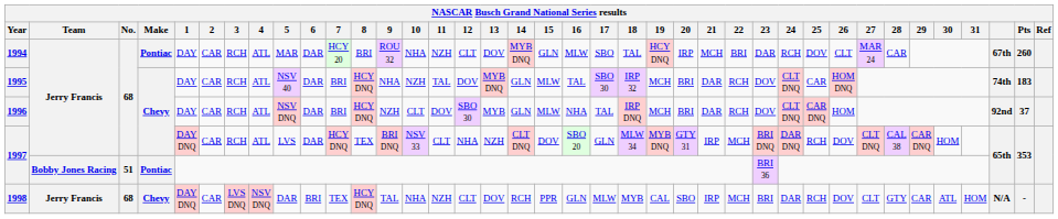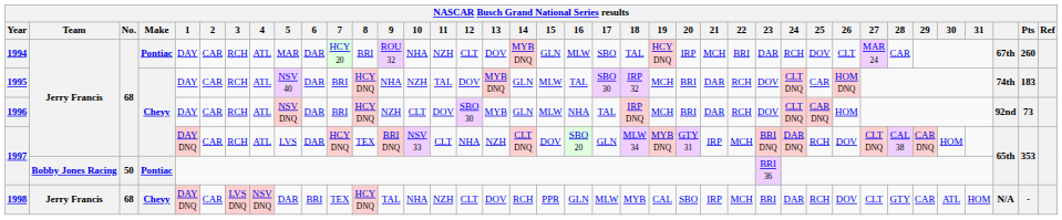1996 | Pts: 37 -> 73
1997 / Bobby Jones Racing | No.: 51 -> 50
